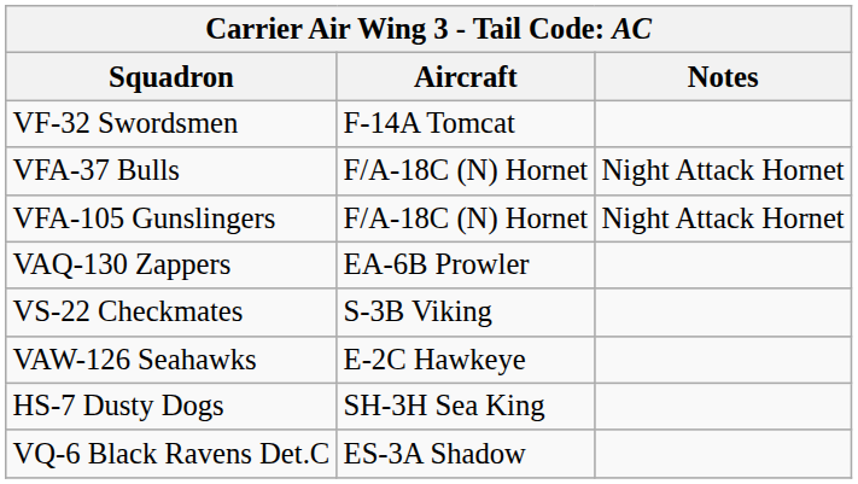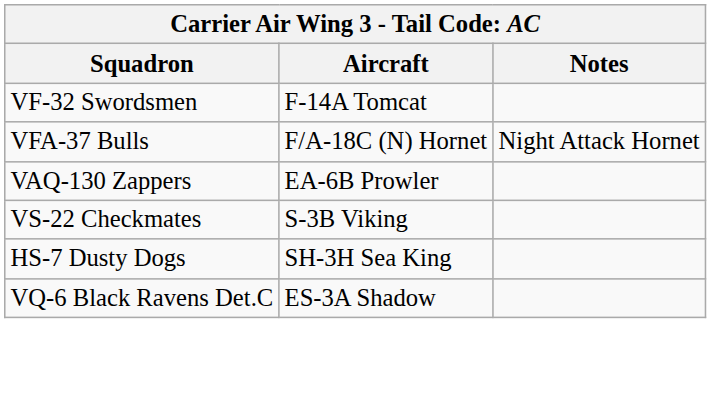- row: VFA-105 Gunslingers | F/A-18C (N) Hornet | Night Attack Hornet
- row: VAW-126 Seahawks | E-2C Hawkeye
